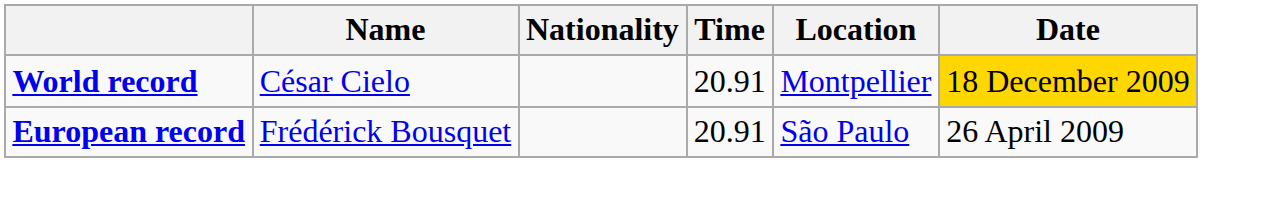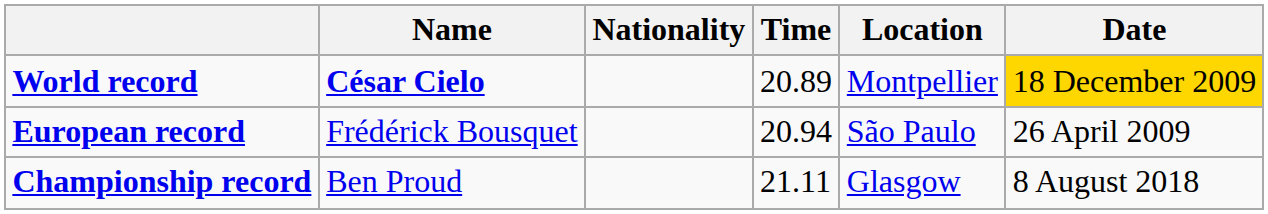World record | Name: normal -> bold
World record | Time: 20.91 -> 20.89
European record | Time: 20.91 -> 20.94
+ row: Championship record | Ben Proud | 21.11 | Glasgow | 8 August 2018
